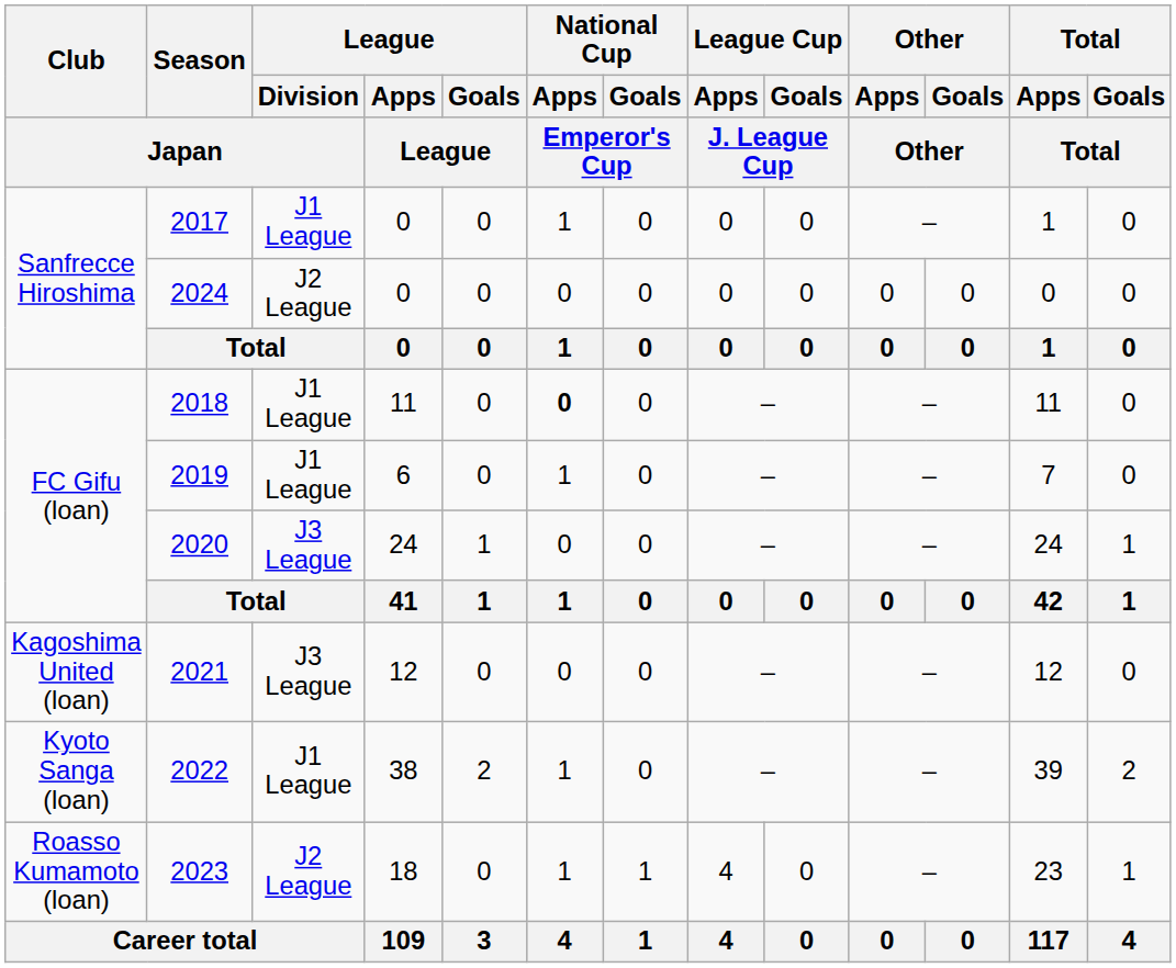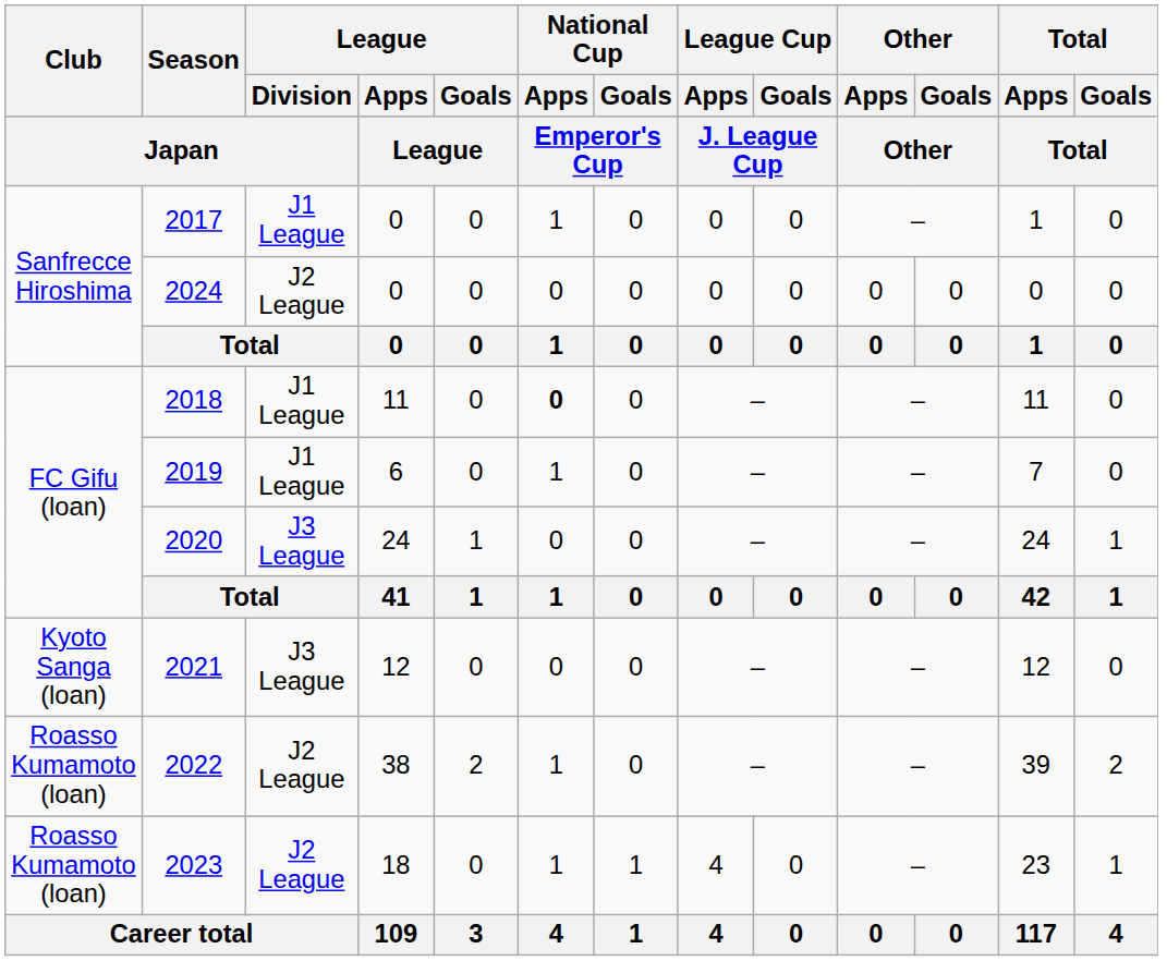2021 | Club / Japan: Kagoshima United (loan) -> Kyoto Sanga (loan)
2022 | Club / Japan: Kyoto Sanga (loan) -> Roasso Kumamoto (loan)
2022 | League / Division / Japan: J1 League -> J2 League
